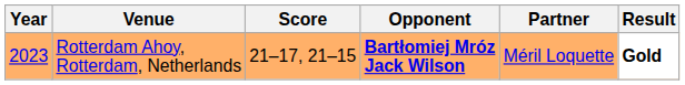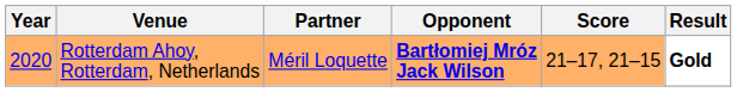columns swapped: Partner <-> Score
Rotterdam Ahoy, Rotterdam, Netherlands | Year: 2023 -> 2020
